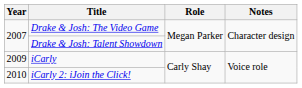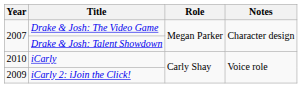iCarly | Year: 2009 -> 2010
iCarly 2: iJoin the Click! | Year: 2010 -> 2009
